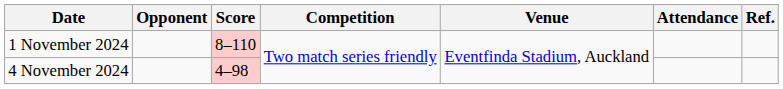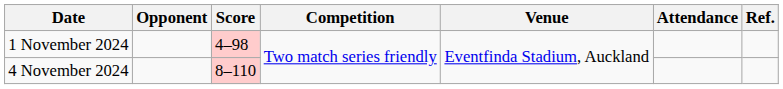1 November 2024 | Score: 8–110 -> 4–98
4 November 2024 | Score: 4–98 -> 8–110
